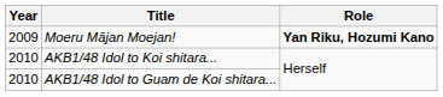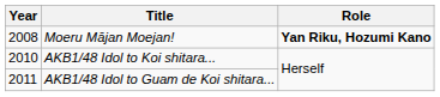Moeru Mājan Moejan! | Year: 2009 -> 2008
AKB1/48 Idol to Guam de Koi shitara... | Year: 2010 -> 2011
